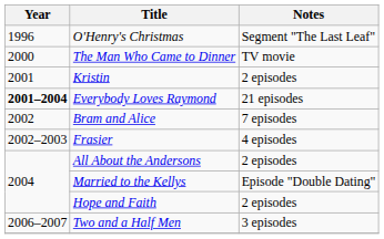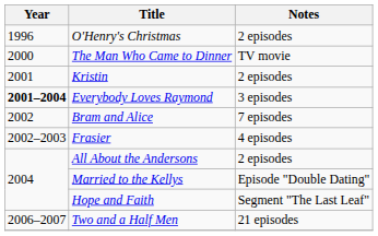O'Henry's Christmas | Notes: Segment "The Last Leaf" -> 2 episodes
Everybody Loves Raymond | Notes: 21 episodes -> 3 episodes
Hope and Faith | Notes: 2 episodes -> Segment "The Last Leaf"
Two and a Half Men | Notes: 3 episodes -> 21 episodes
